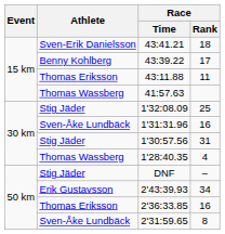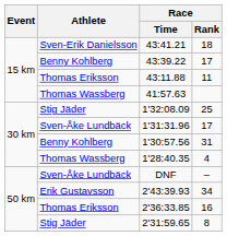1'31:31.96 | Race / Rank: 16 -> 17
1'30:57.56 | Athlete: Stig Jäder -> Benny Kohlberg
DNF | Athlete: Stig Jäder -> Sven-Åke Lundbäck
2'31:59.65 | Athlete: Sven-Åke Lundbäck -> Stig Jäder
